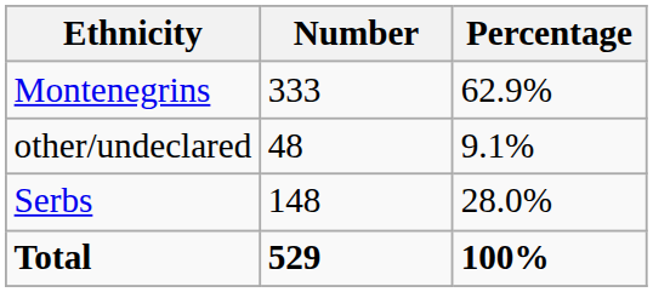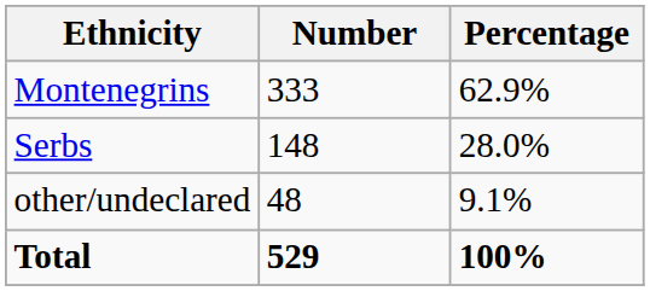rows swapped: Serbs <-> other/undeclared
